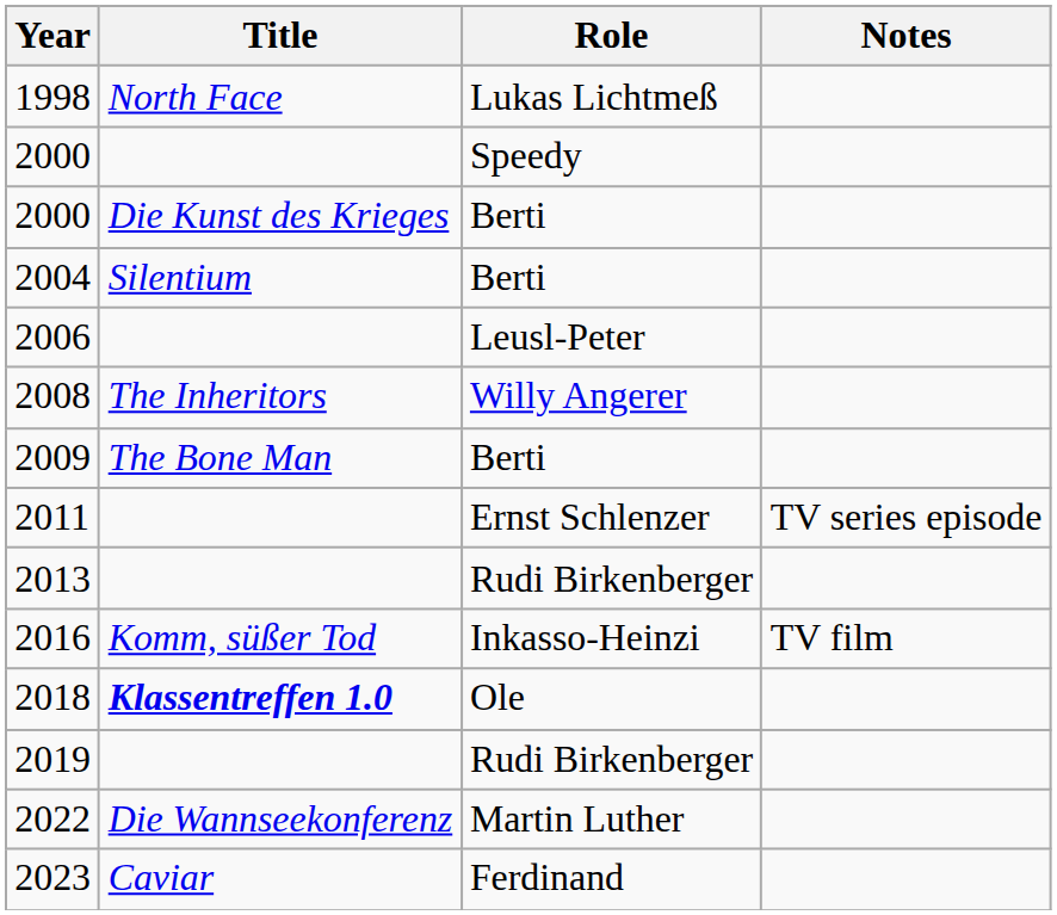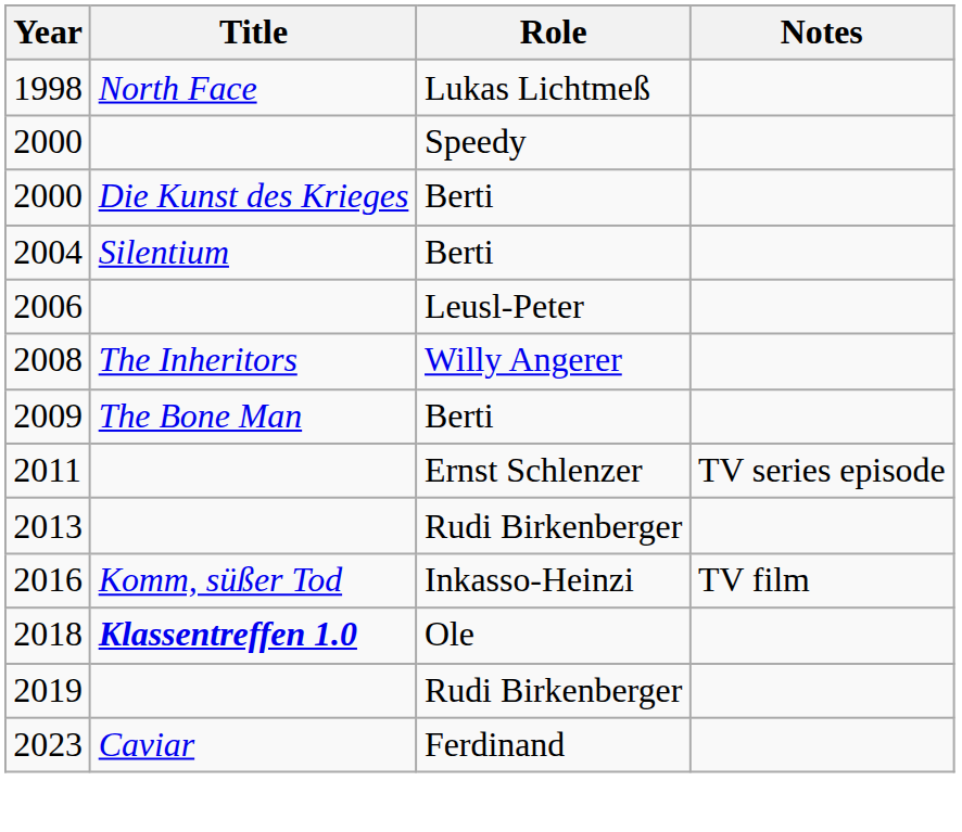- row: 2022 | Die Wannseekonferenz | Martin Luther
